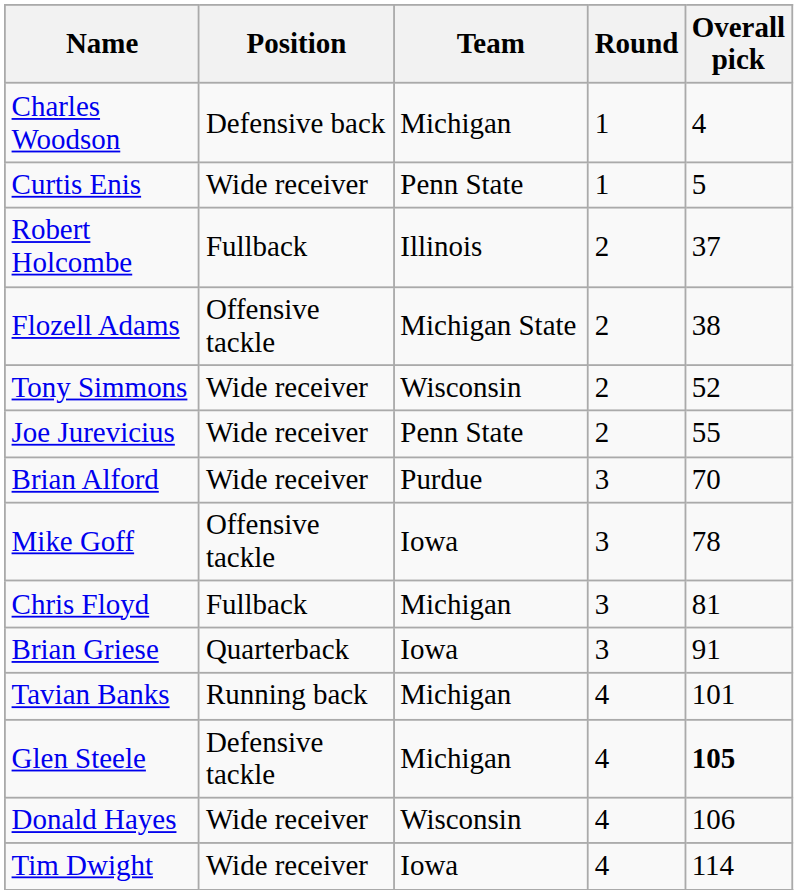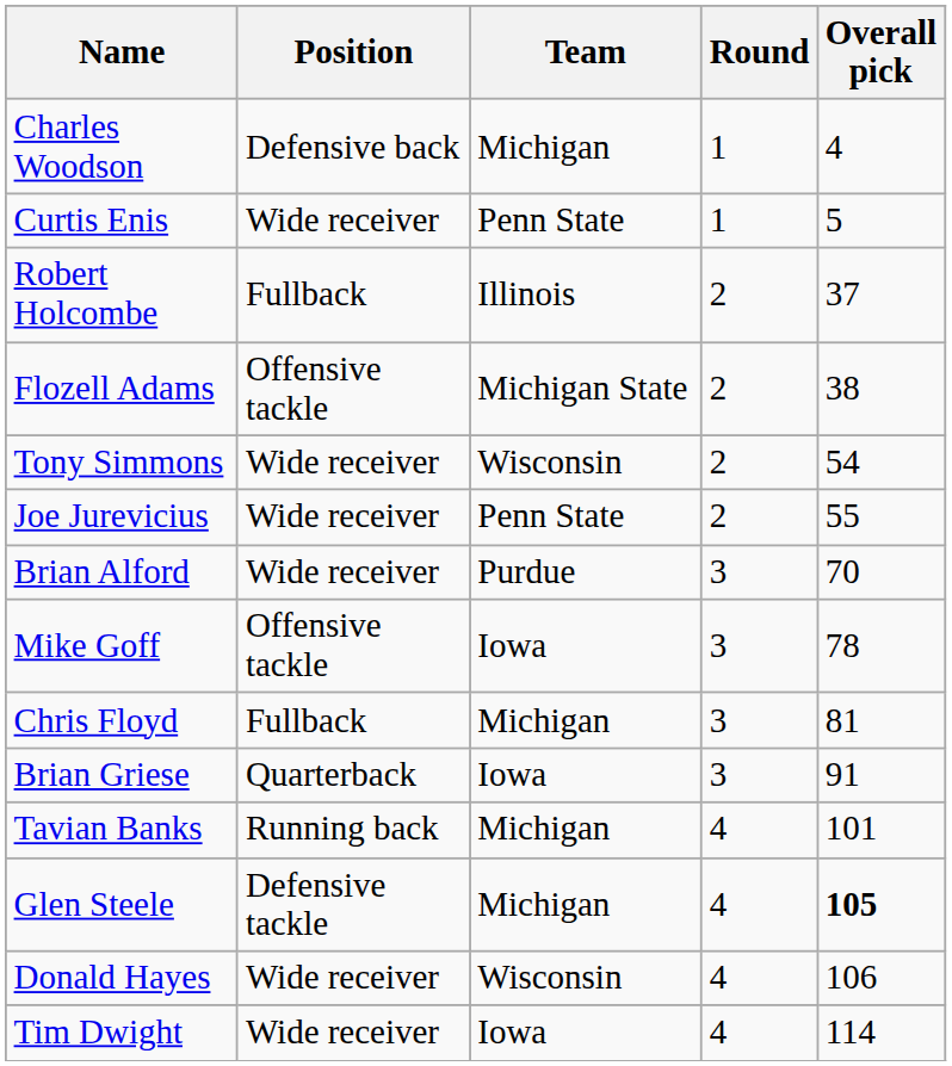Tony Simmons | Overall pick: 52 -> 54
